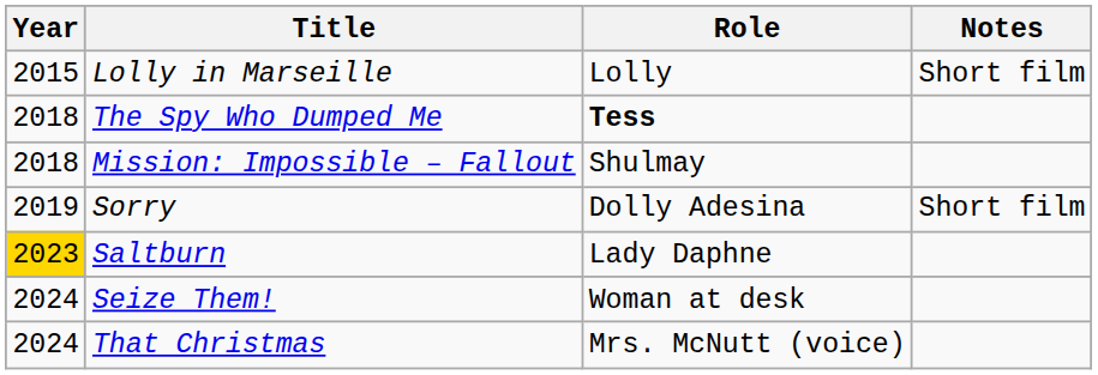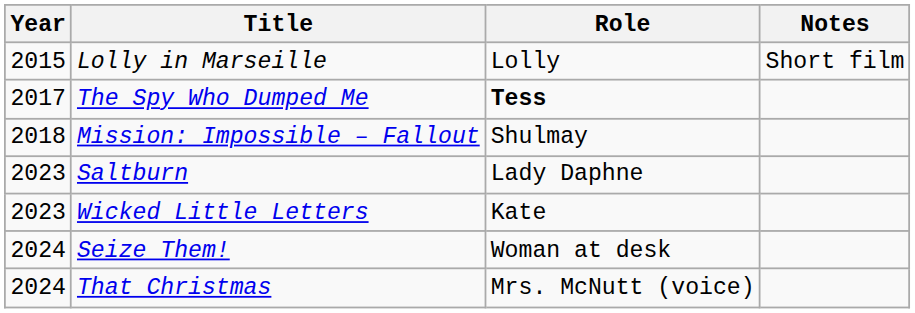The Spy Who Dumped Me | Year: 2018 -> 2017
- row: 2019 | Sorry | Dolly Adesina | Short film
Saltburn | Year: gold background -> no background
+ row: 2023 | Wicked Little Letters | Kate
